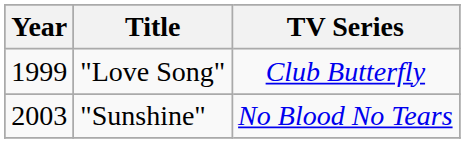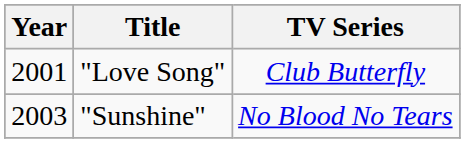"Love Song" | Year: 1999 -> 2001
